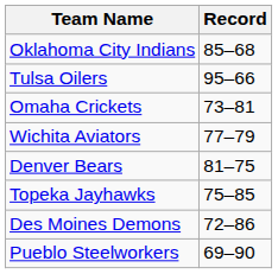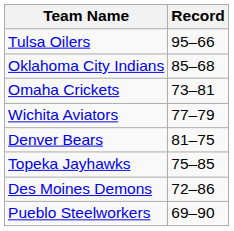rows swapped: Tulsa Oilers <-> Oklahoma City Indians
